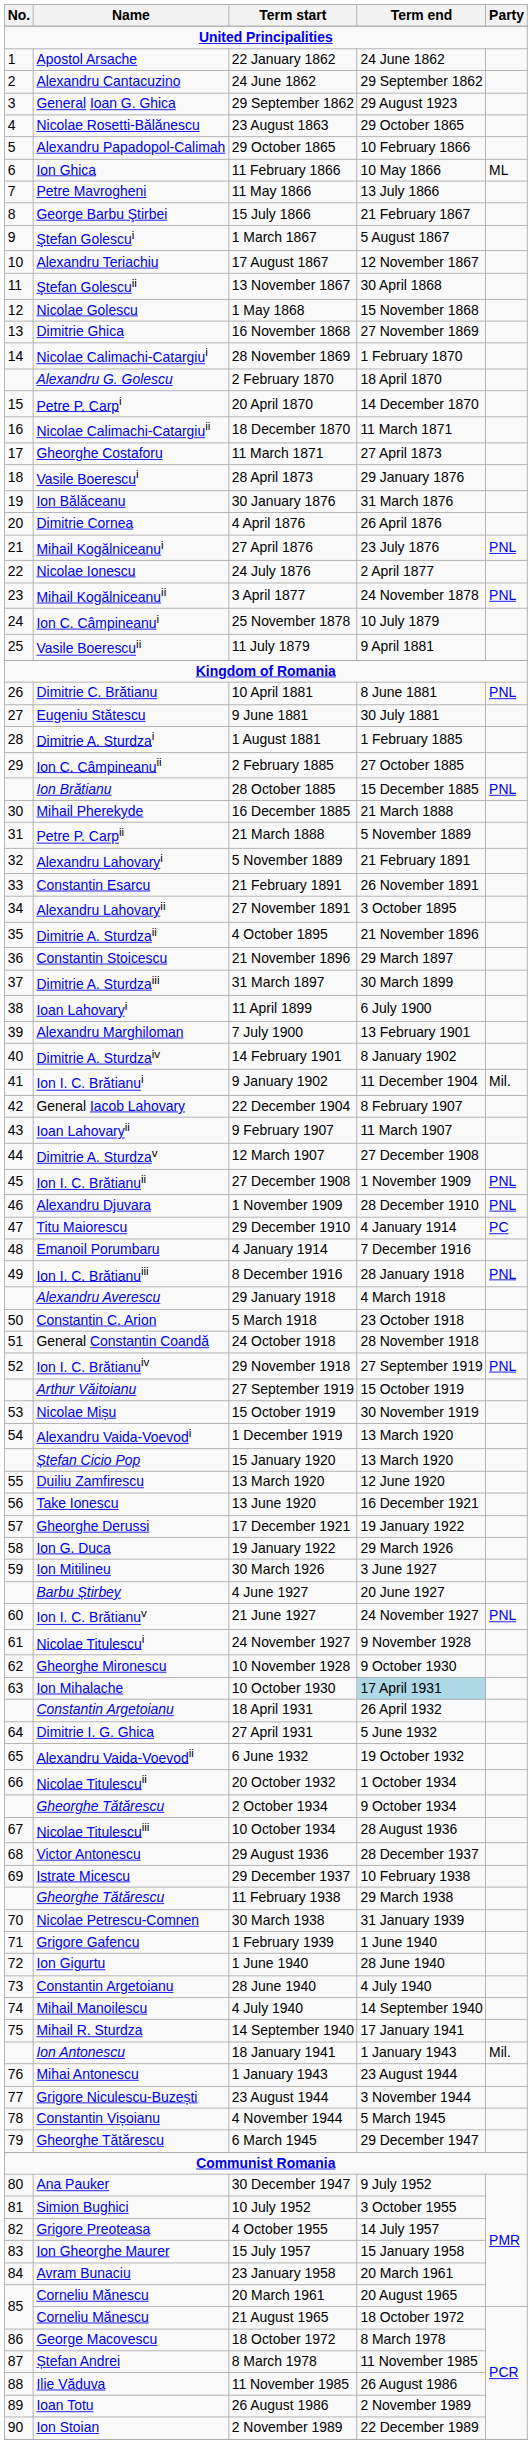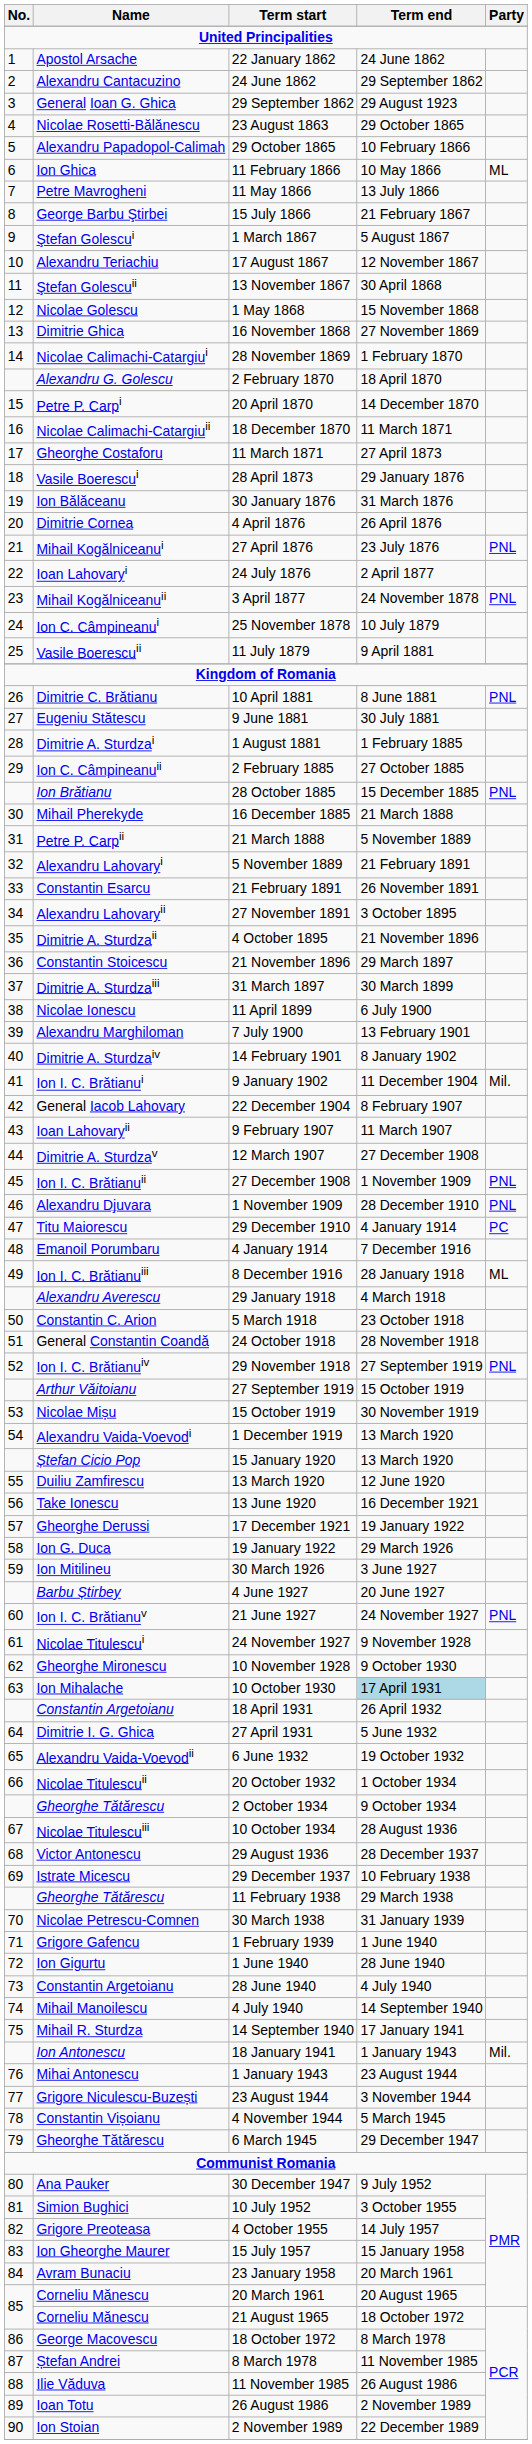24 July 1876 | Name: Nicolae Ionescu -> Ioan Lahovaryi
11 April 1899 | Name: Ioan Lahovaryi -> Nicolae Ionescu
8 December 1916 | Party: PNL -> ML
